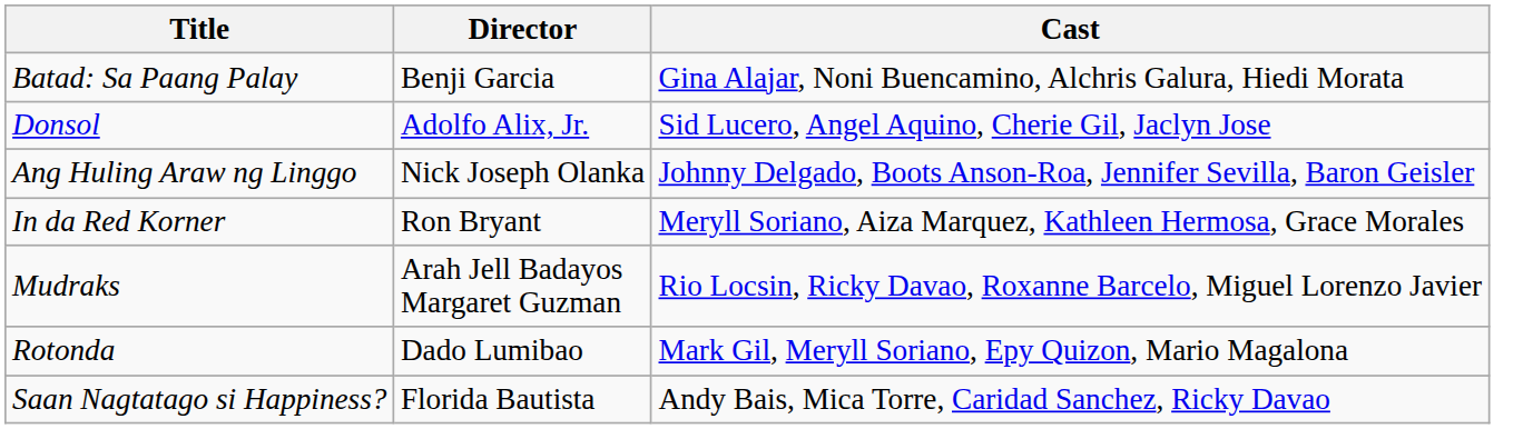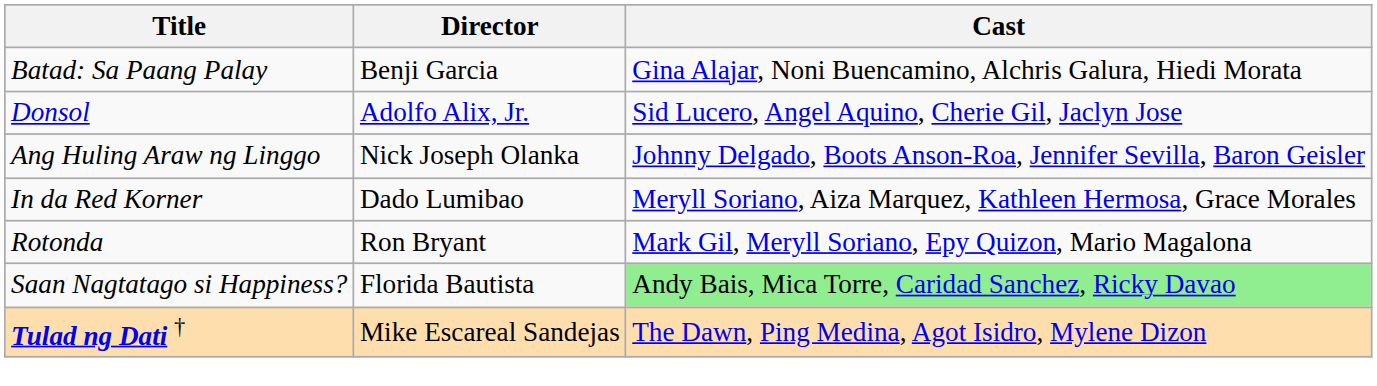In da Red Korner | Director: Ron Bryant -> Dado Lumibao
- row: Mudraks | Arah Jell Badayos Margaret Guzman | Rio Locsin, Ricky Davao, Roxanne Barcelo, Miguel Lorenzo Javier
Rotonda | Director: Dado Lumibao -> Ron Bryant
Saan Nagtatago si Happiness? | Cast: no background -> lightgreen background
+ row: Tulad ng Dati † | Mike Escareal Sandejas | The Dawn, Ping Medina, Agot Isidro, Mylene Dizon
